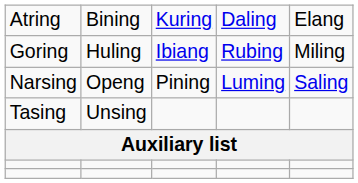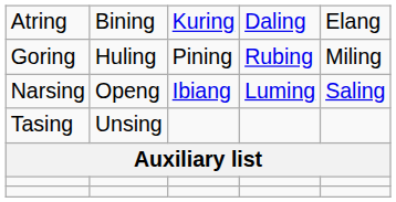Goring | column 3: Ibiang -> Pining
Narsing | column 3: Pining -> Ibiang
